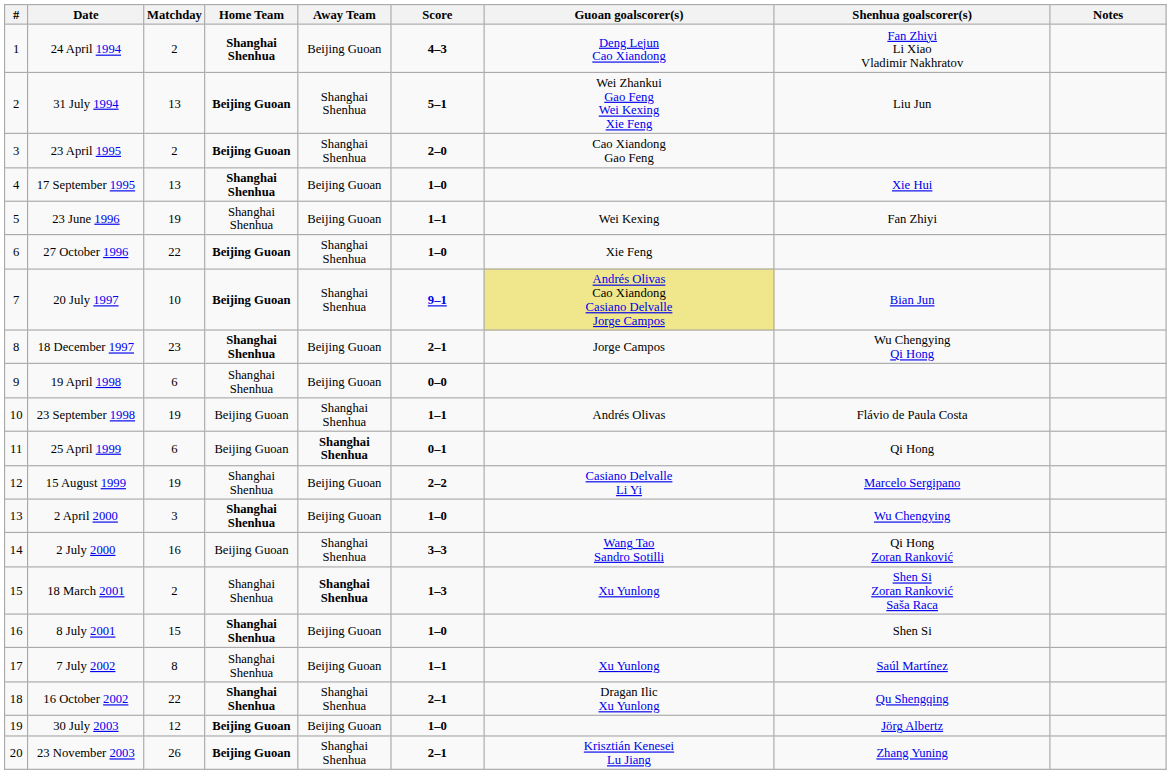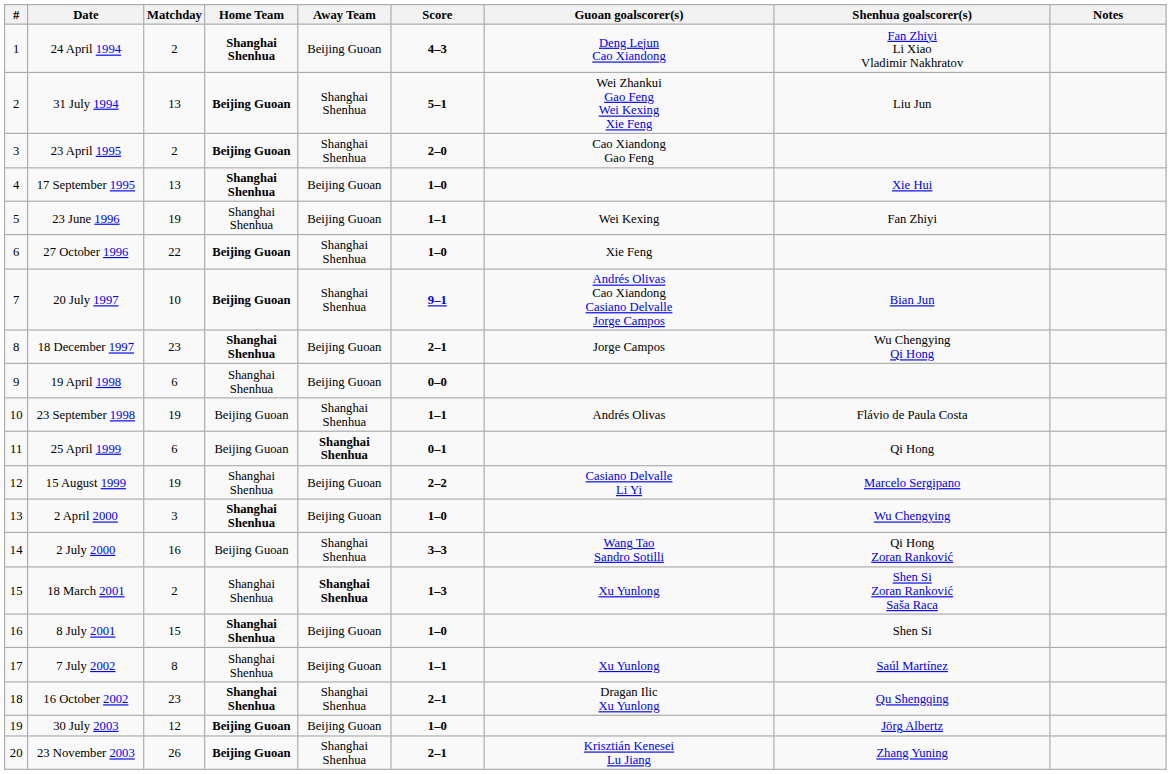20 July 1997 | Guoan goalscorer(s): khaki background -> no background
16 October 2002 | Matchday: 22 -> 23
